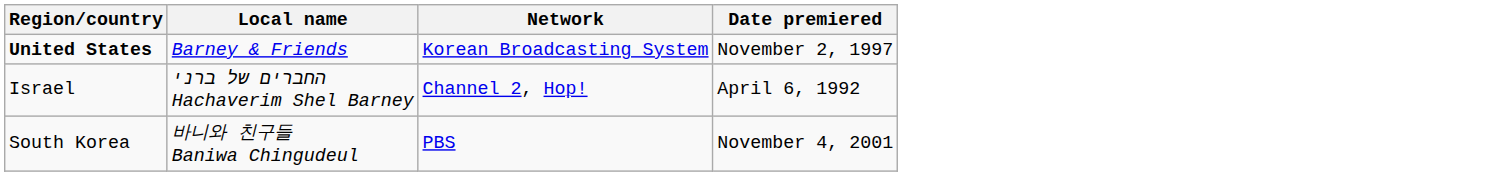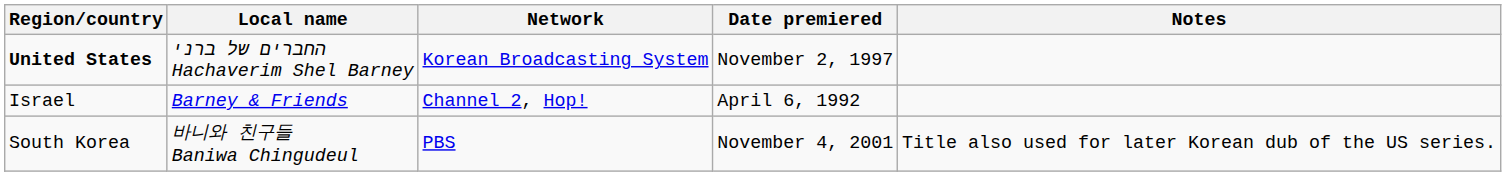+ column: Notes | Title also used for later Korean dub of the US series.
United States | Local name: Barney & Friends -> החברים של ברני Hachaverim Shel Barney
Israel | Local name: החברים של ברני Hachaverim Shel Barney -> Barney & Friends
